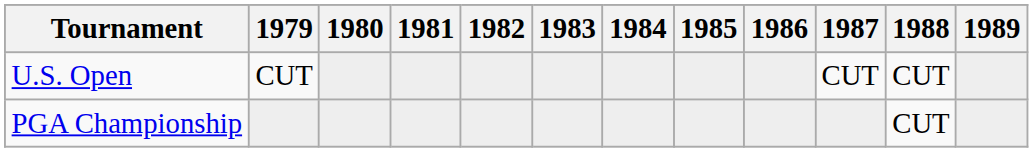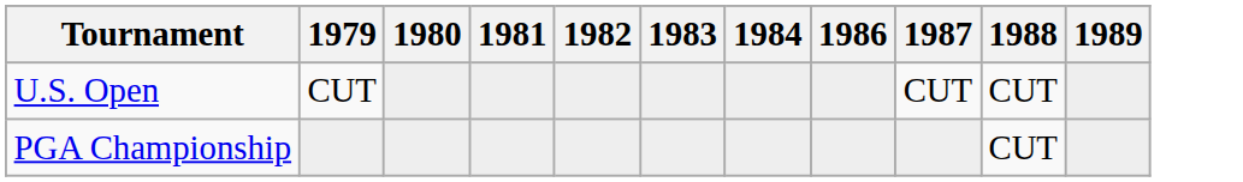- column: 1985
